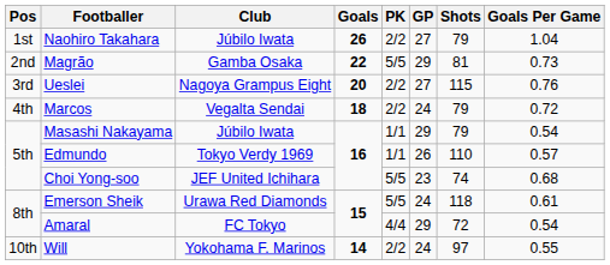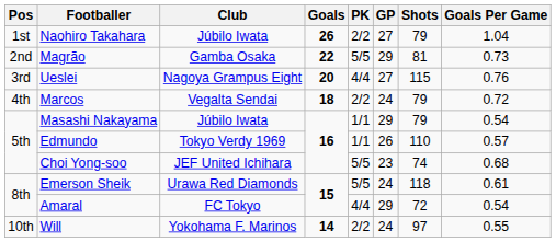Ueslei | PK: 2/2 -> 4/4
